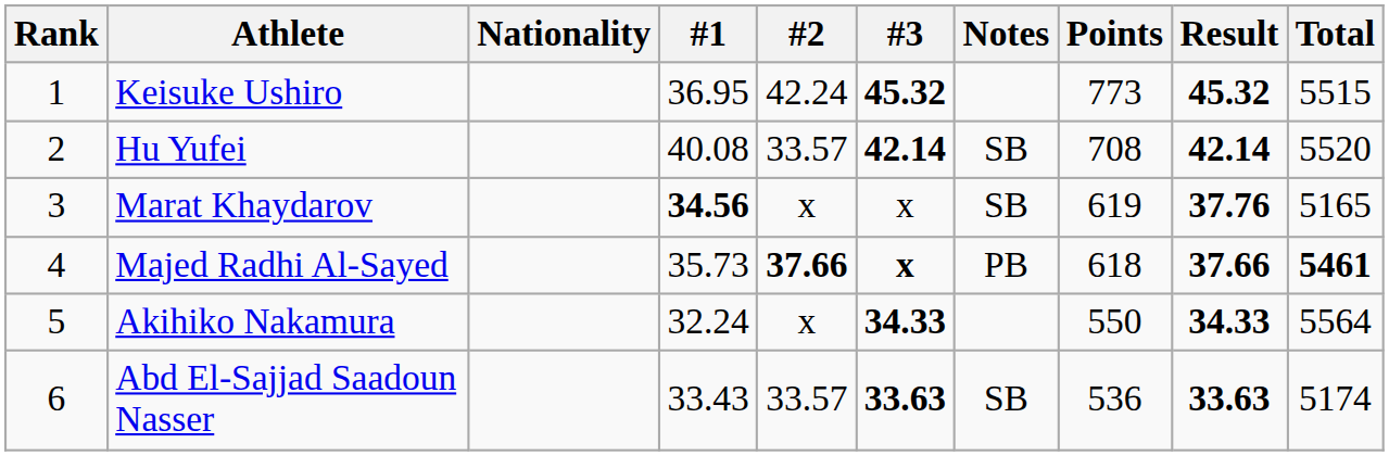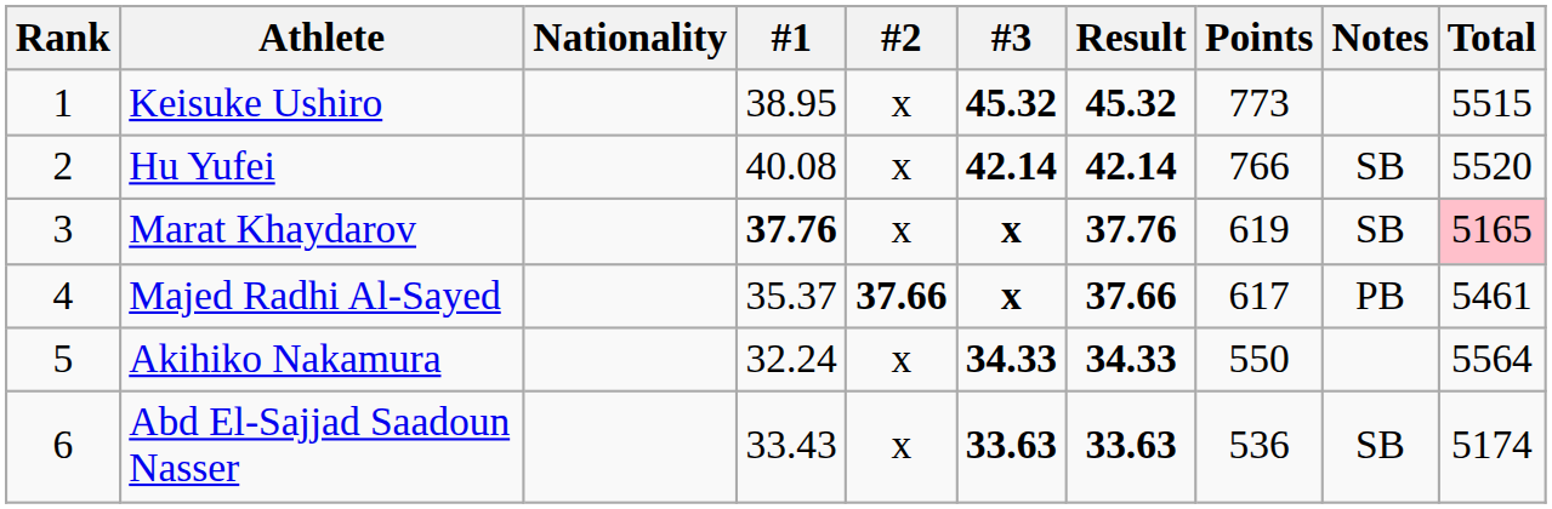columns swapped: Result <-> Notes
Keisuke Ushiro | #1: 36.95 -> 38.95
Keisuke Ushiro | #2: 42.24 -> x
Hu Yufei | #2: 33.57 -> x
Hu Yufei | Points: 708 -> 766
Marat Khaydarov | #1: 34.56 -> 37.76
Marat Khaydarov | #3: normal -> bold
Marat Khaydarov | Total: no background -> pink background
Majed Radhi Al-Sayed | #1: 35.73 -> 35.37
Majed Radhi Al-Sayed | Points: 618 -> 617
Majed Radhi Al-Sayed | Total: bold -> normal
Abd El-Sajjad Saadoun Nasser | #2: 33.57 -> x
